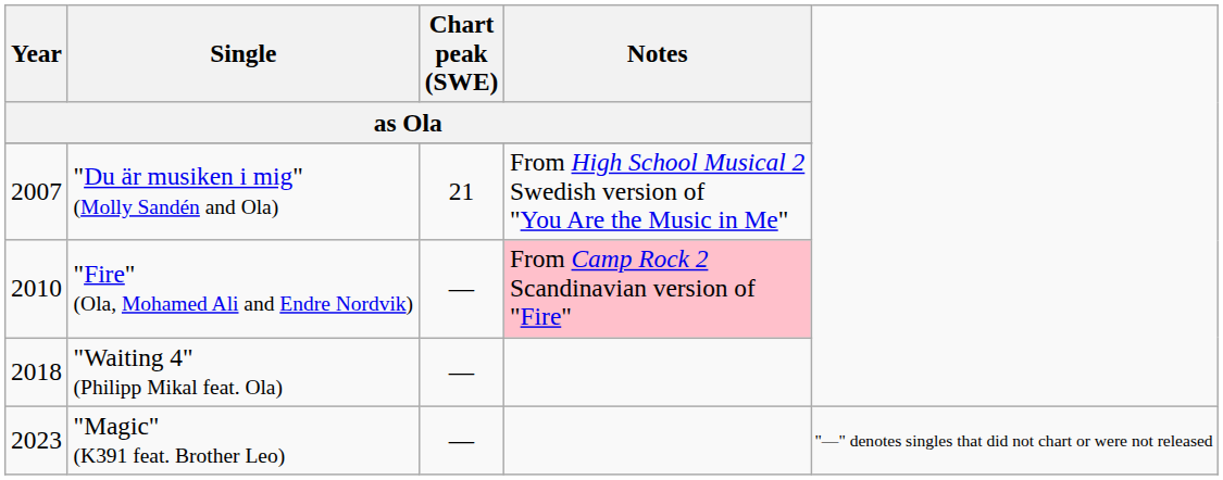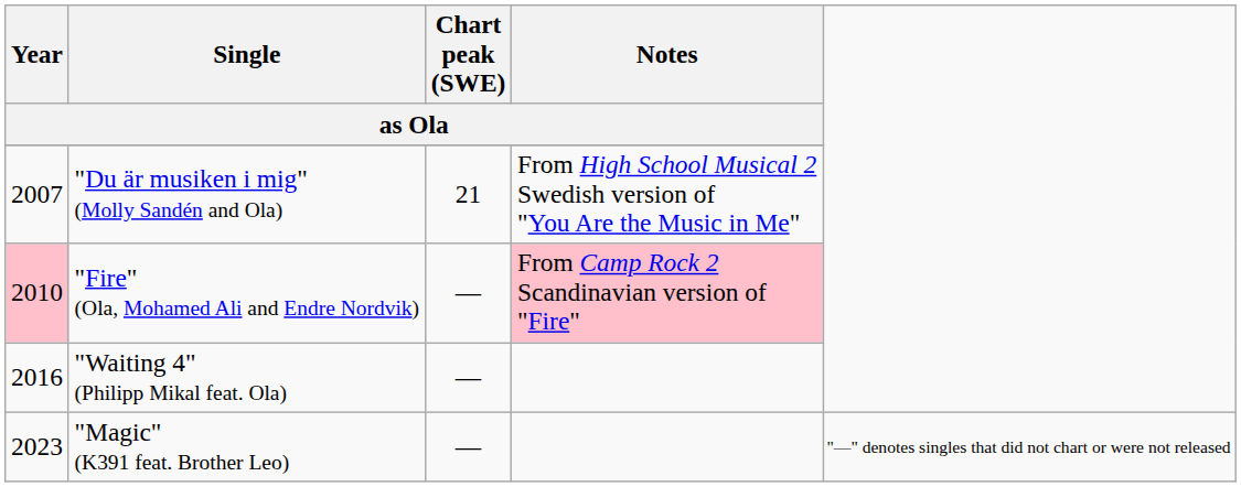"Fire" (Ola, Mohamed Ali and Endre Nordvik) | Year / as Ola: no background -> pink background
"Waiting 4" (Philipp Mikal feat. Ola) | Year / as Ola: 2018 -> 2016
